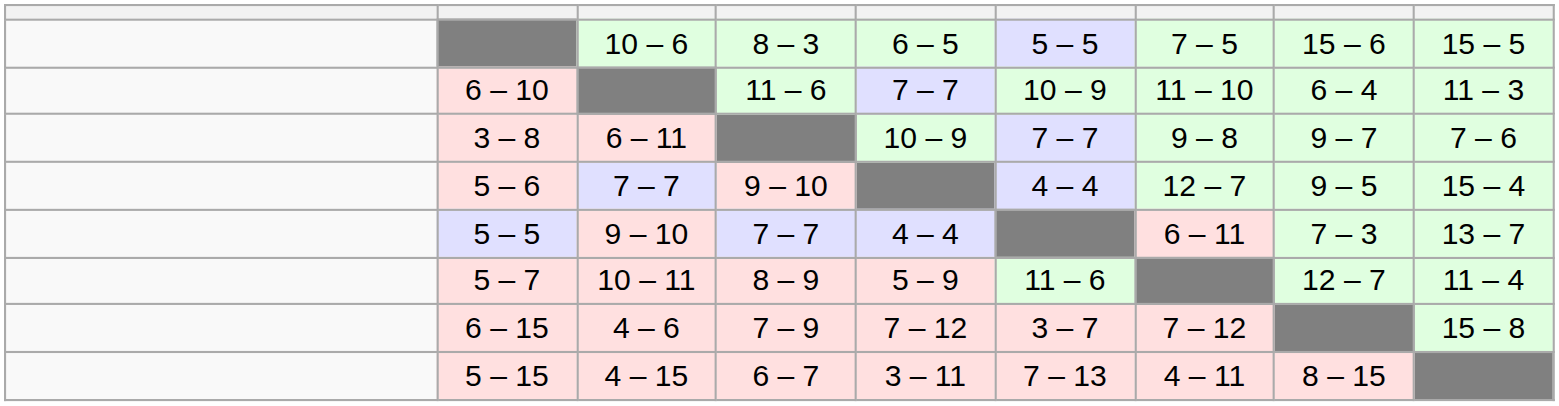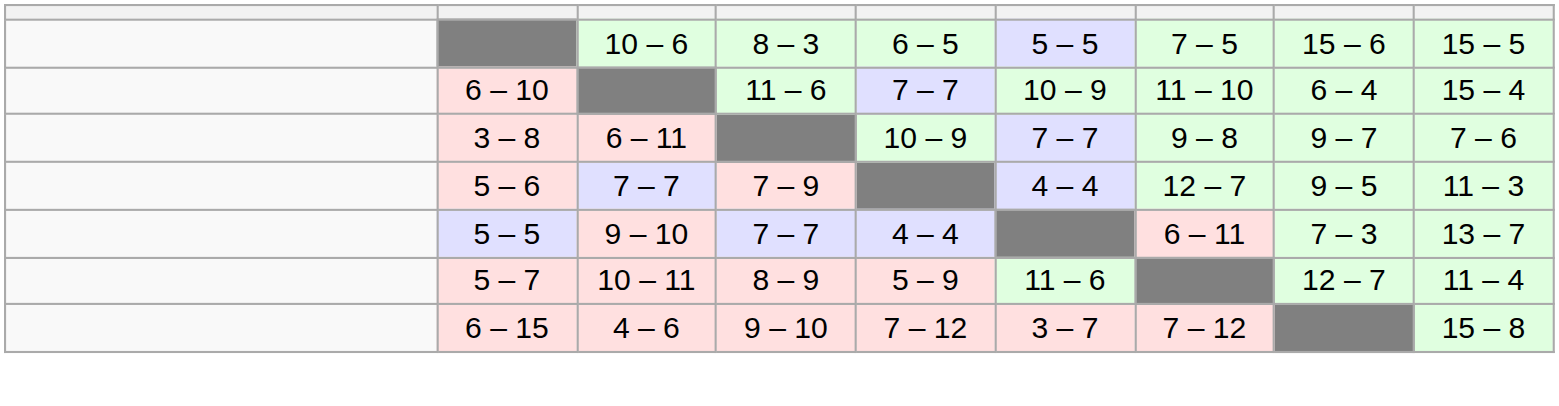6 – 10 | column 9: 11 – 3 -> 15 – 4
5 – 6 | column 4: 9 – 10 -> 7 – 9
5 – 6 | column 9: 15 – 4 -> 11 – 3
6 – 15 | column 4: 7 – 9 -> 9 – 10
- row: 5 – 15 | 4 – 15 | 6 – 7 | 3 – 11 | 7 – 13 | 4 – 11 | 8 – 15
